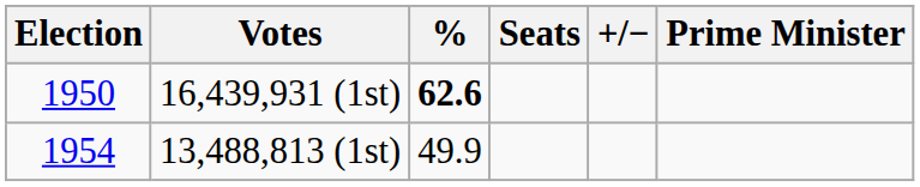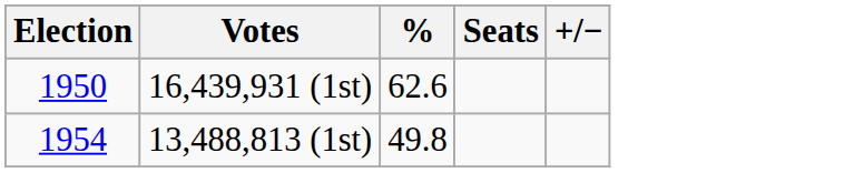- column: Prime Minister
16,439,931 (1st) | %: bold -> normal
13,488,813 (1st) | %: 49.9 -> 49.8
